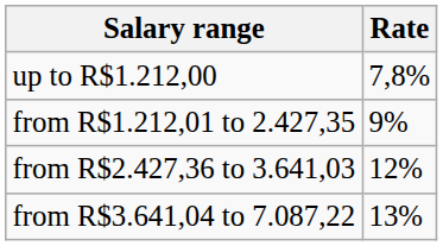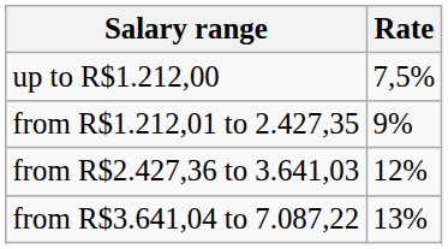up to R$1.212,00 | Rate: 7,8% -> 7,5%
